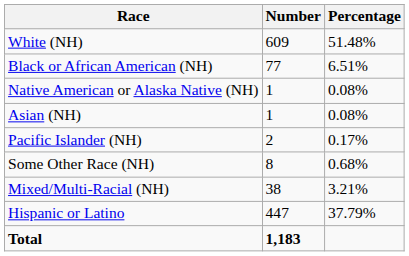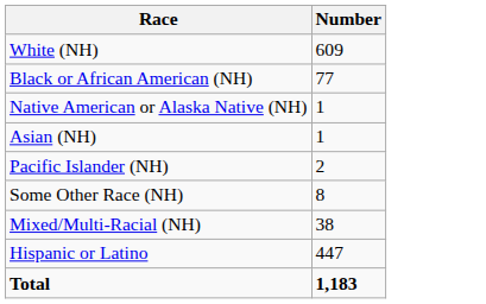- column: Percentage | 51.48% | 6.51% | 0.08% | 0.08% | 0.17% | 0.68% | 3.21% | 37.79%
